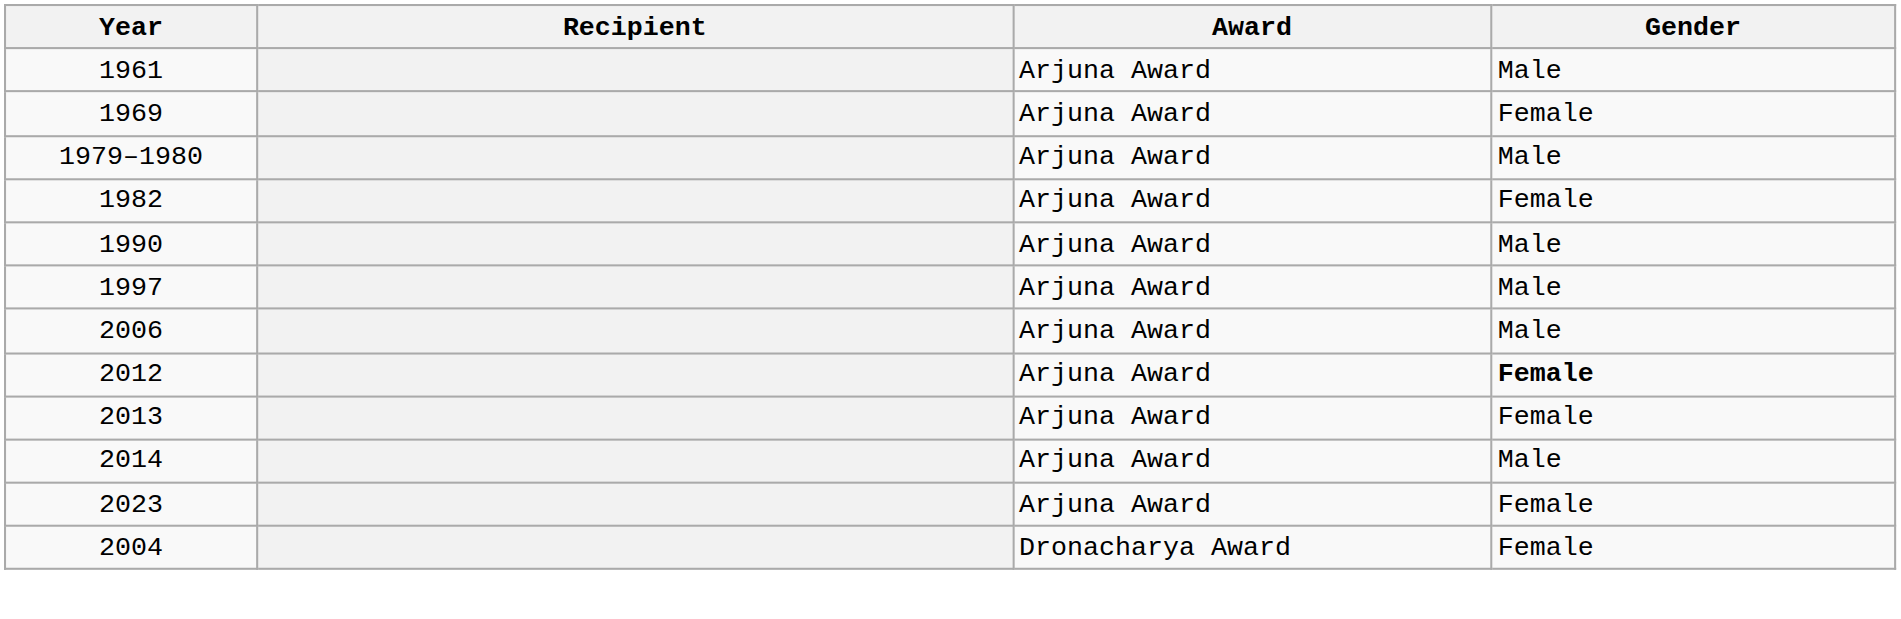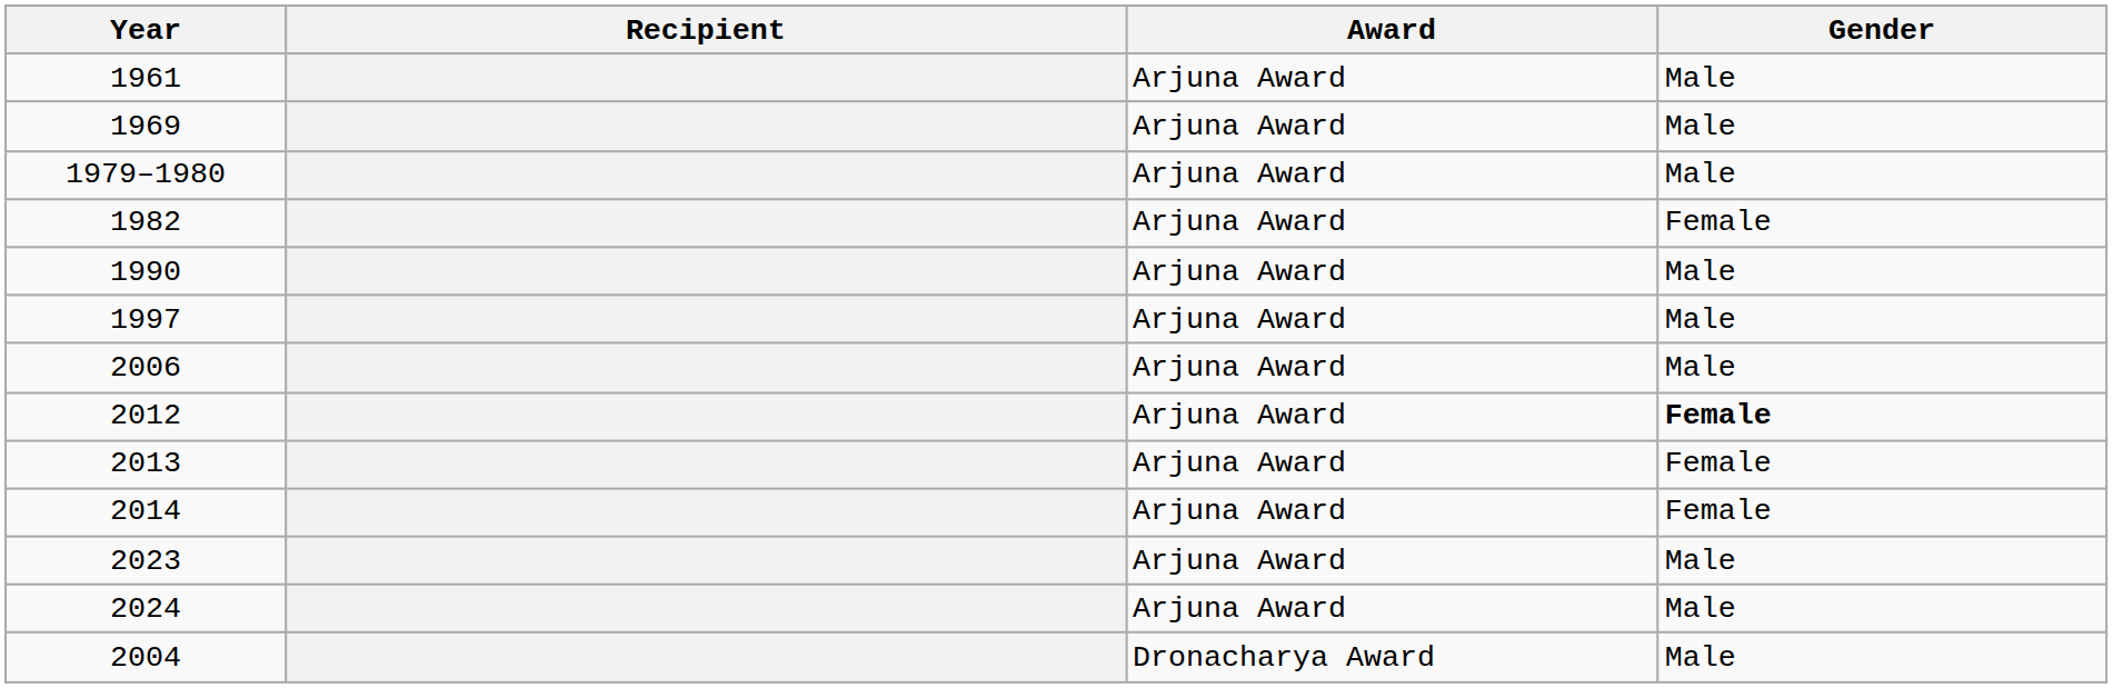1969 | Gender: Female -> Male
2014 | Gender: Male -> Female
2023 | Gender: Female -> Male
+ row: 2024 | Arjuna Award | Male
2004 | Gender: Female -> Male
